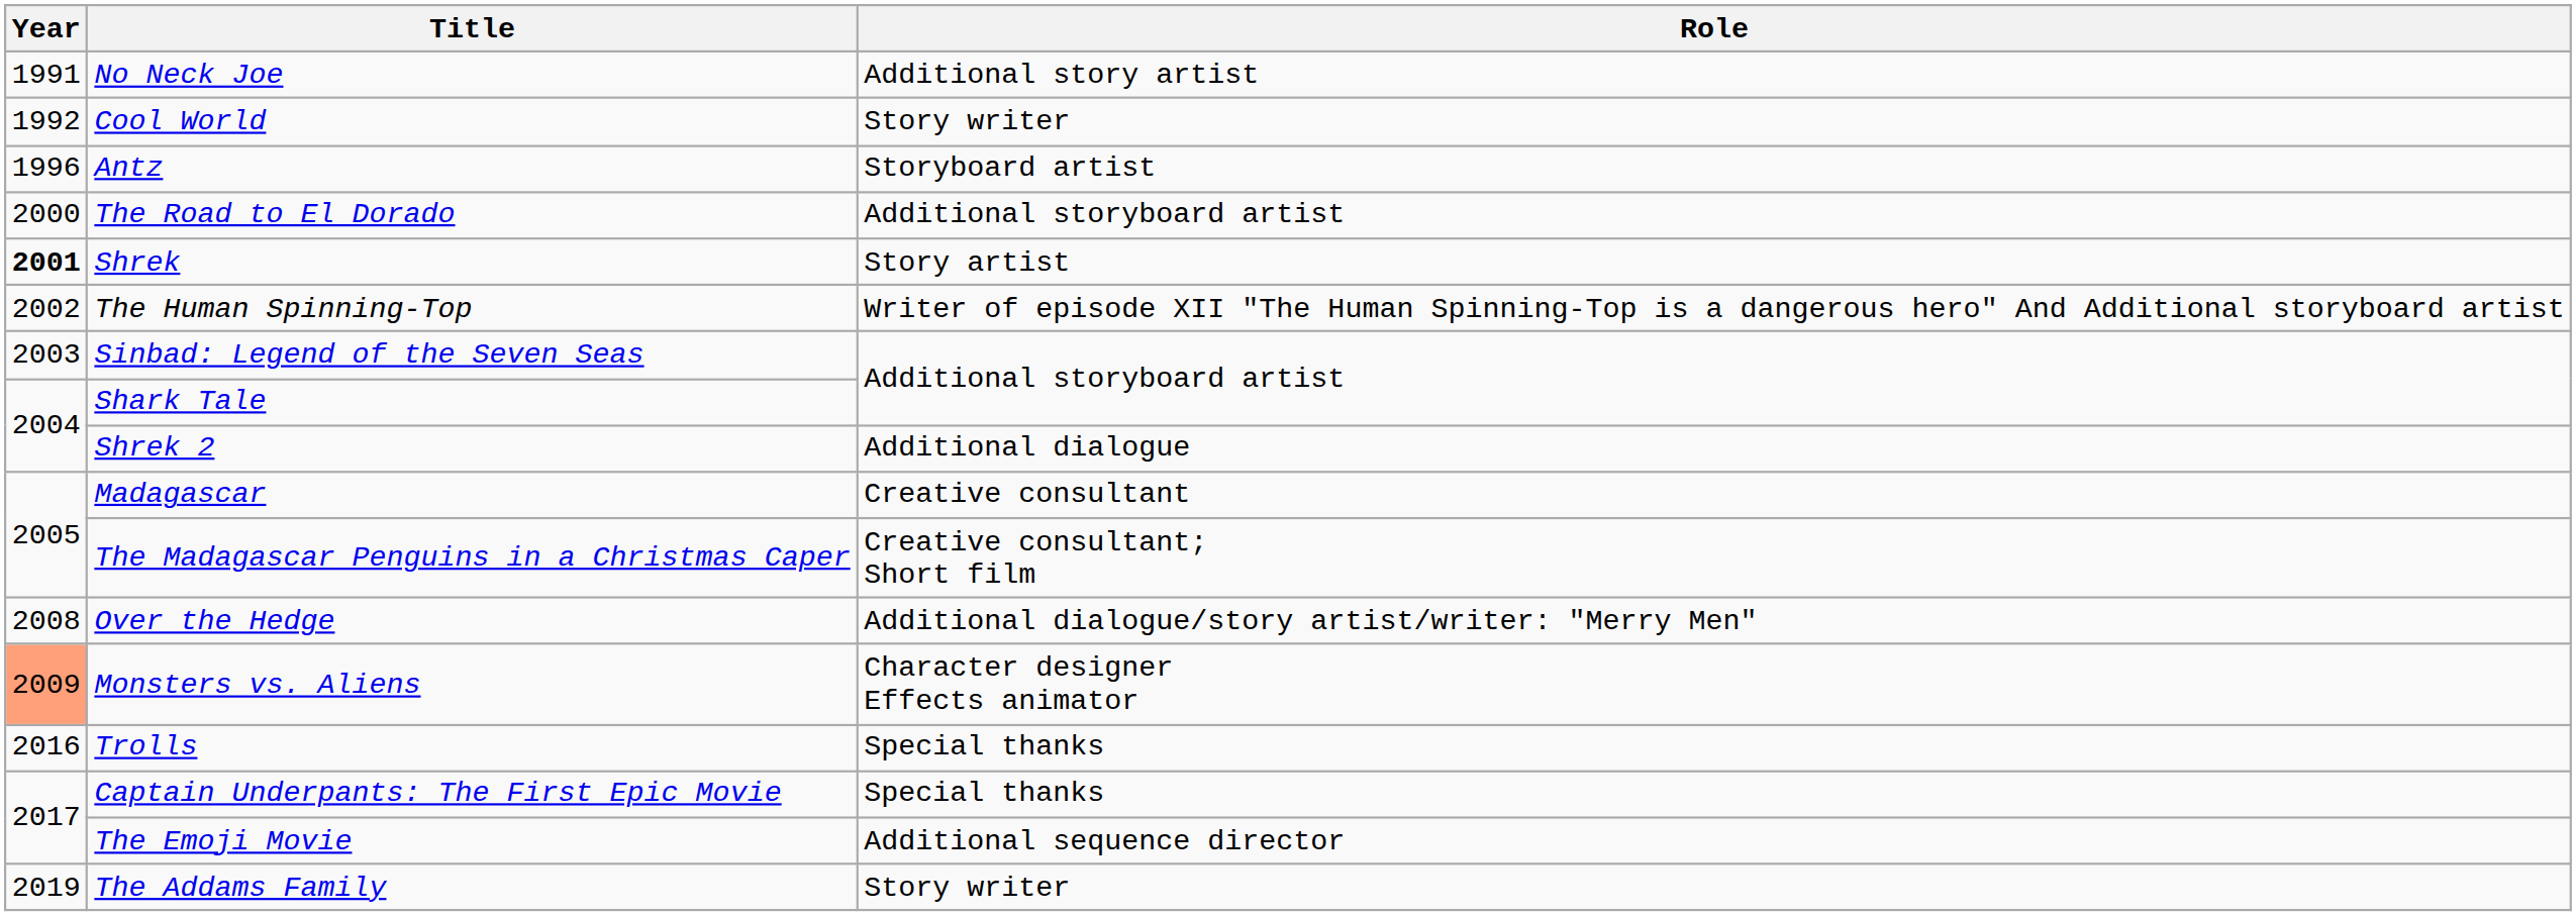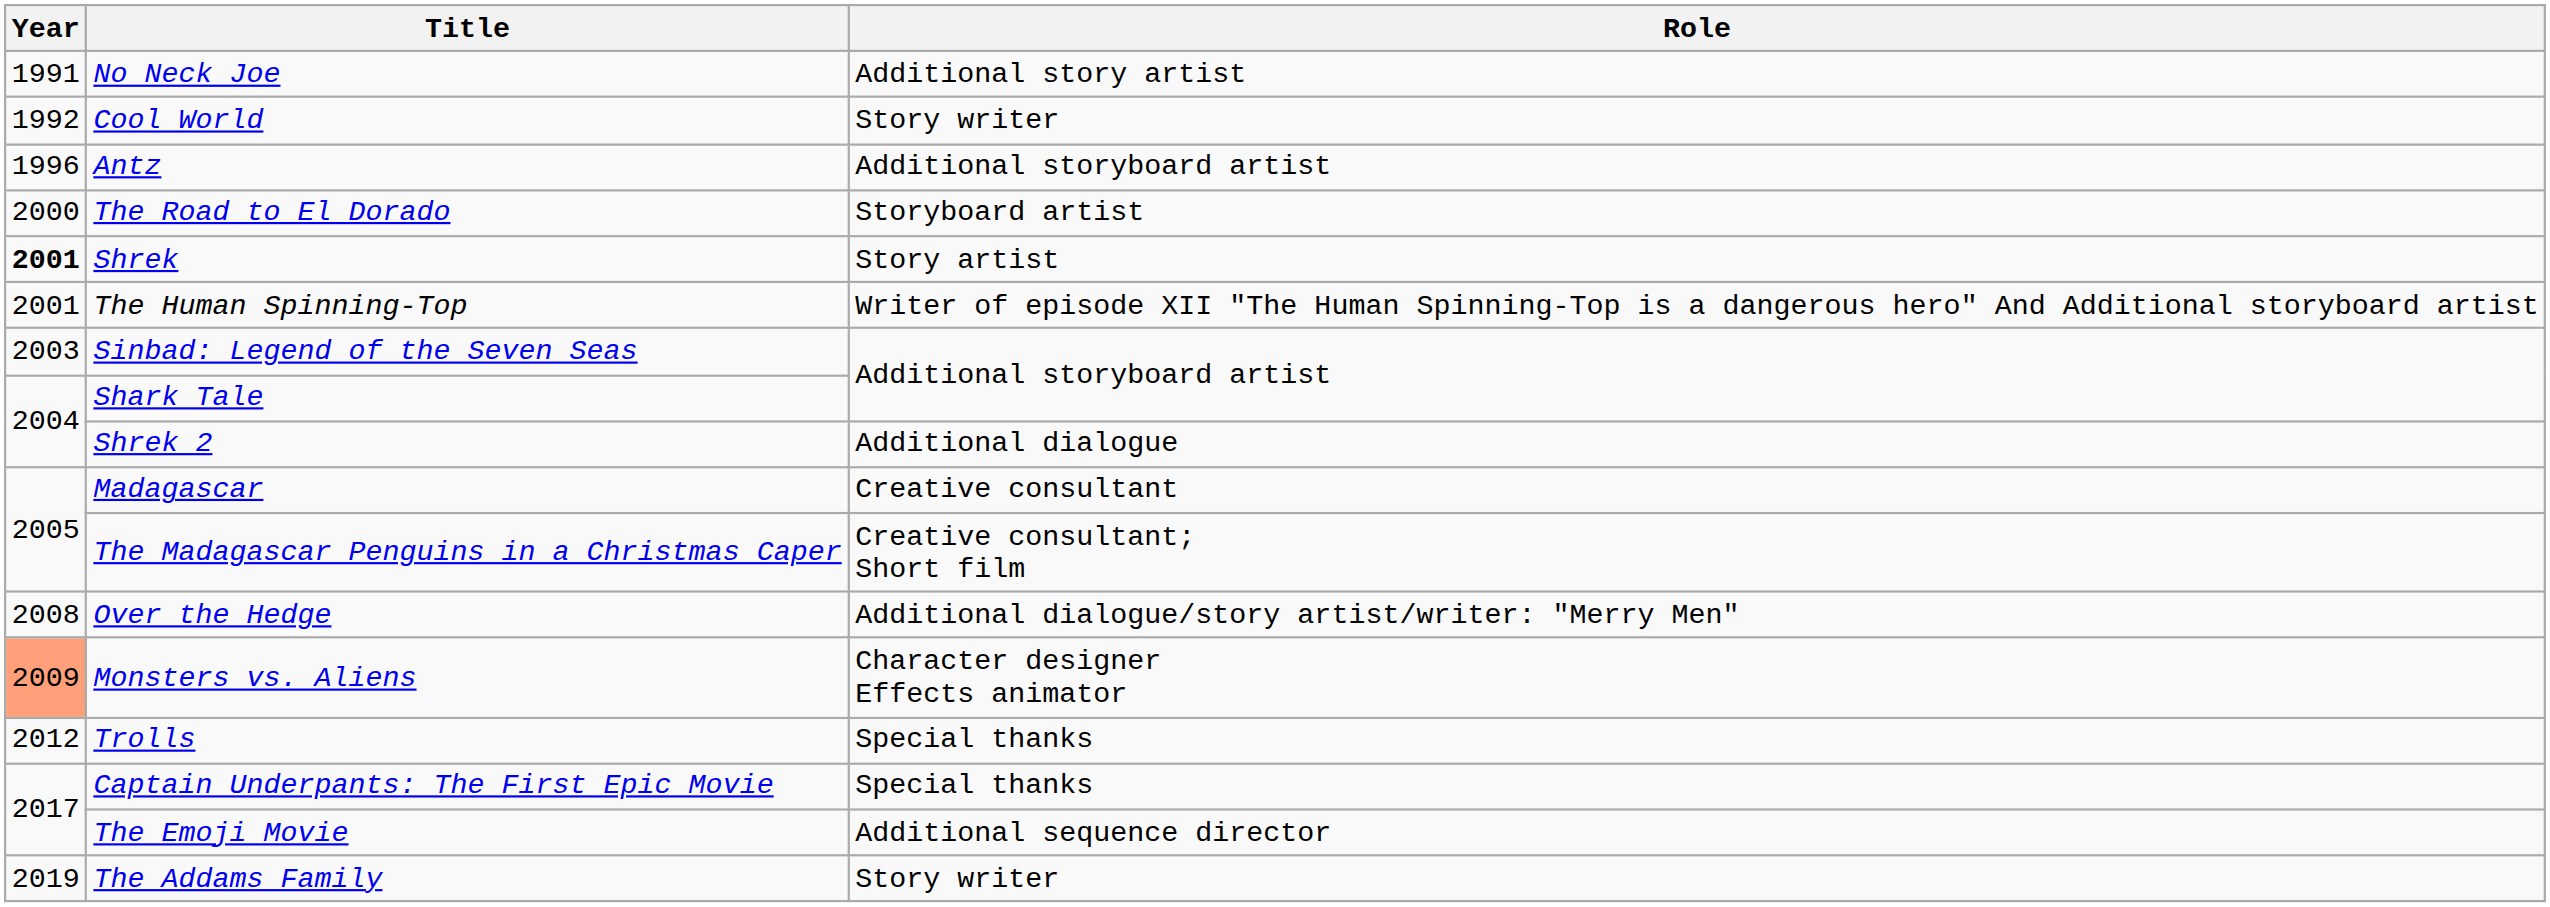Antz | Role: Storyboard artist -> Additional storyboard artist
The Road to El Dorado | Role: Additional storyboard artist -> Storyboard artist
The Human Spinning-Top | Year: 2002 -> 2001
Trolls | Year: 2016 -> 2012
